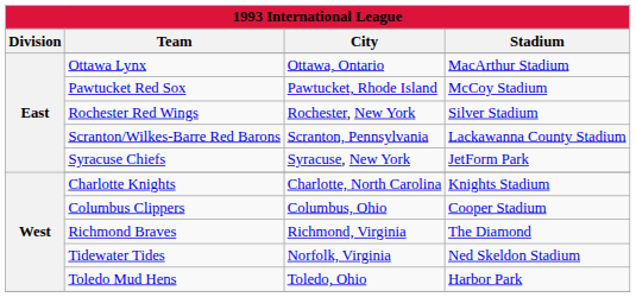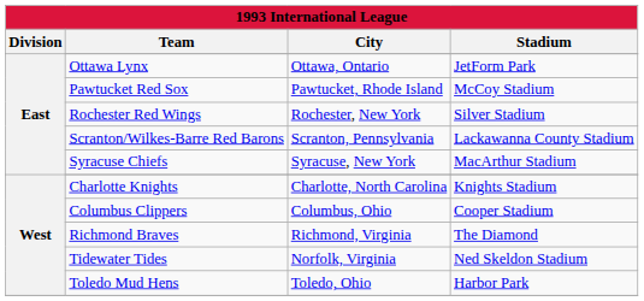Ottawa Lynx | Stadium: MacArthur Stadium -> JetForm Park
Syracuse Chiefs | Stadium: JetForm Park -> MacArthur Stadium
